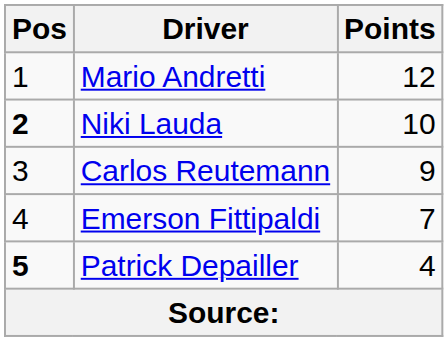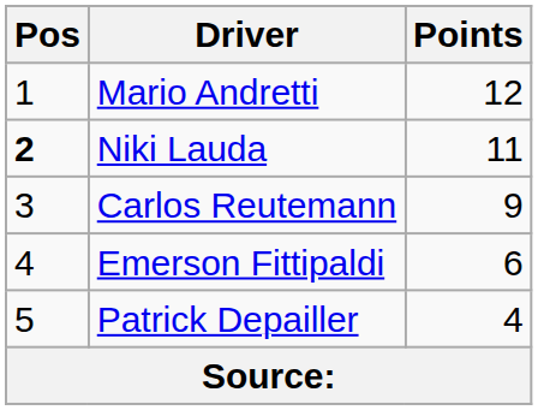Niki Lauda | Points: 10 -> 11
Emerson Fittipaldi | Points: 7 -> 6
Patrick Depailler | Pos: bold -> normal
